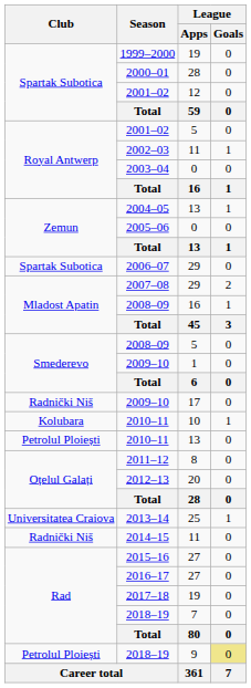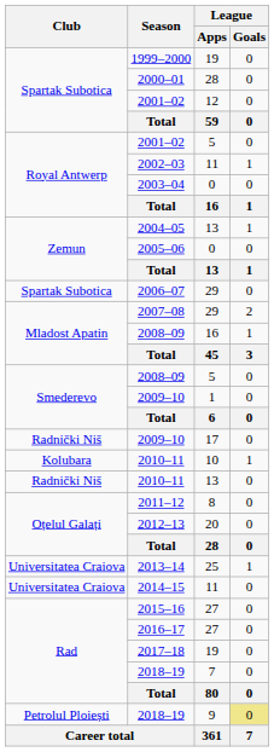2010–11 / 13 | Club: Petrolul Ploiești -> Radnički Niš
2014–15 | Club: Radnički Niš -> Universitatea Craiova
